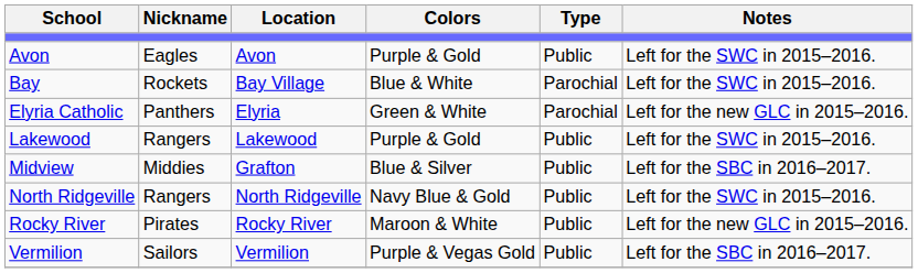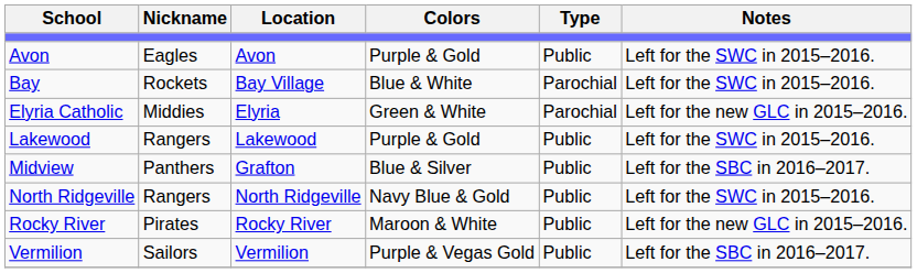Elyria Catholic | Nickname: Panthers -> Middies
Midview | Nickname: Middies -> Panthers
